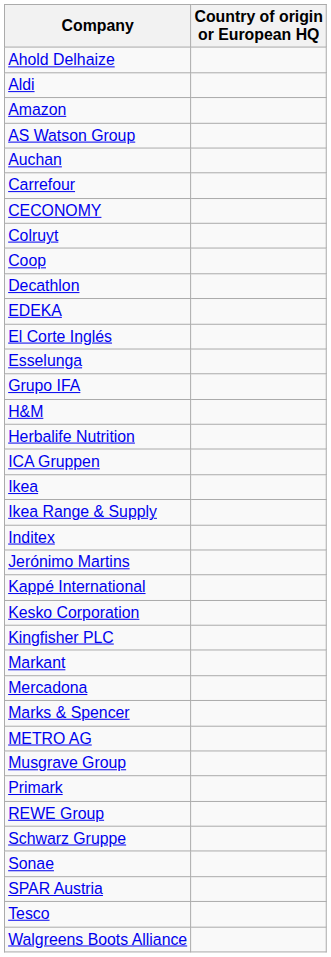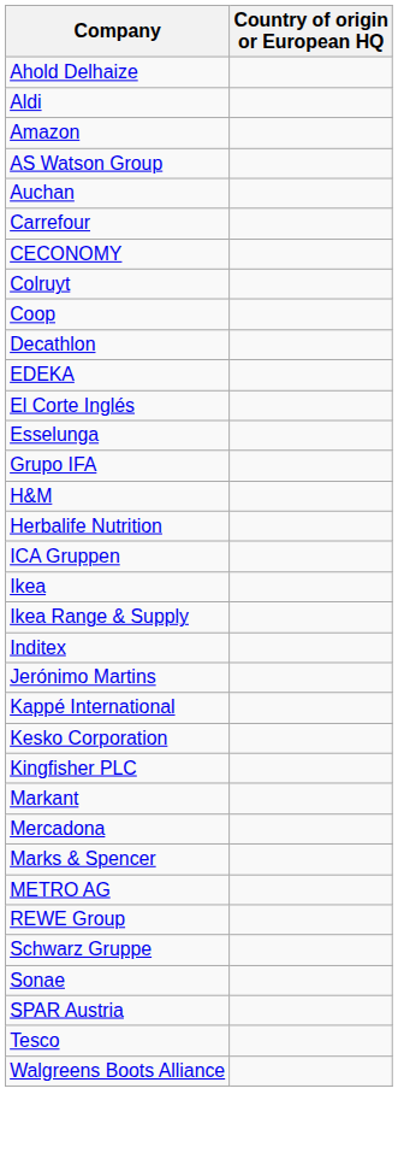- row: Musgrave Group
- row: Primark
